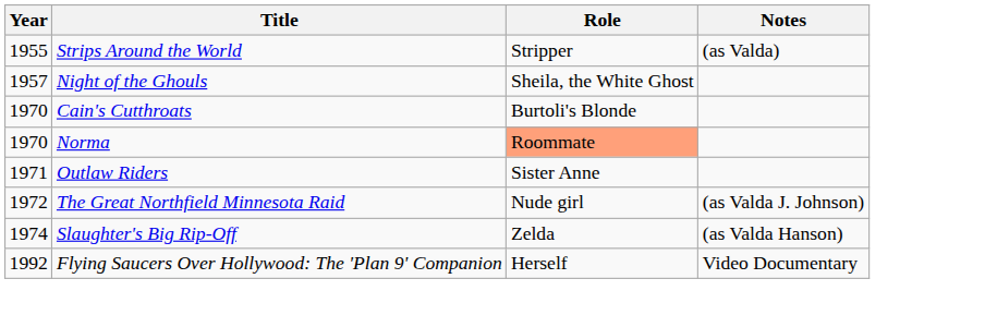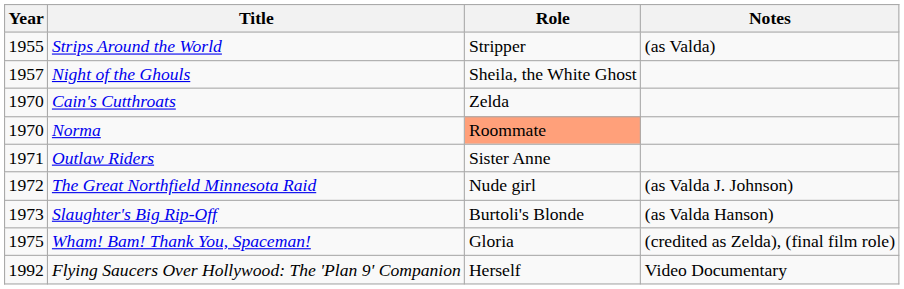Cain's Cutthroats | Role: Burtoli's Blonde -> Zelda
Slaughter's Big Rip-Off | Year: 1974 -> 1973
Slaughter's Big Rip-Off | Role: Zelda -> Burtoli's Blonde
+ row: 1975 | Wham! Bam! Thank You, Spaceman! | Gloria | (credited as Zelda), (final film role)
